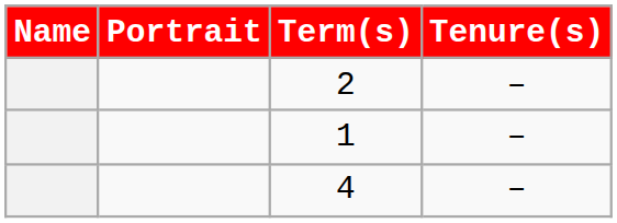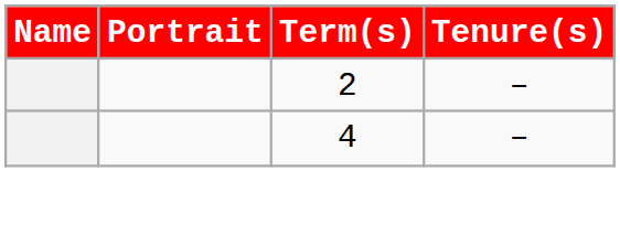- row: 1 | –
